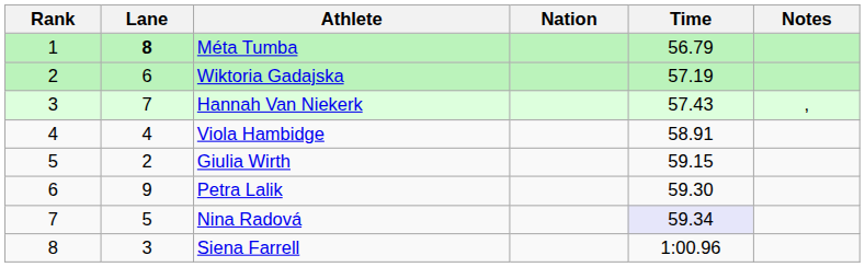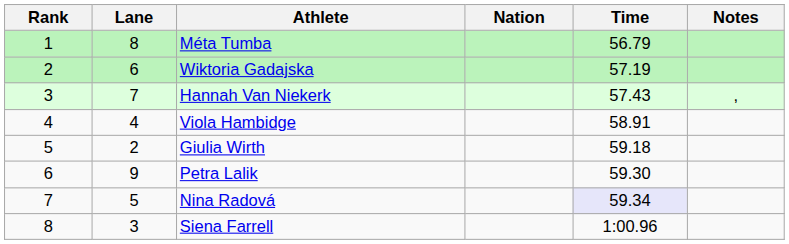Méta Tumba | Lane: bold -> normal
Giulia Wirth | Time: 59.15 -> 59.18
